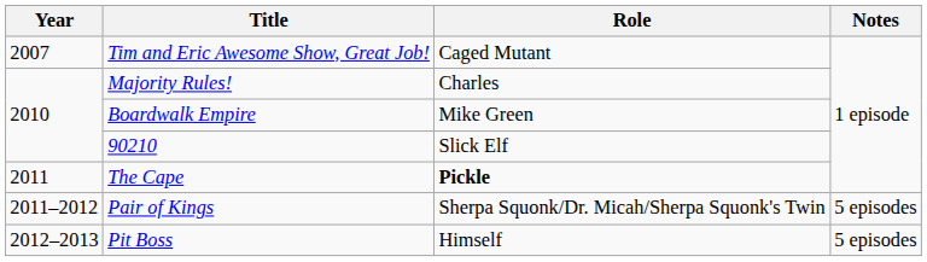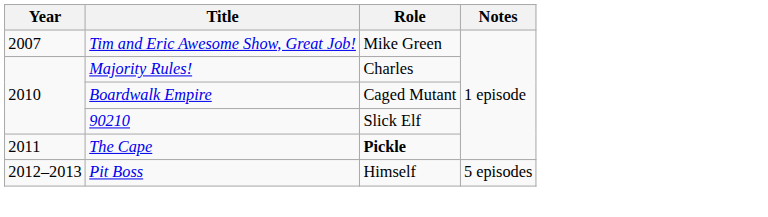Tim and Eric Awesome Show, Great Job! | Role: Caged Mutant -> Mike Green
Boardwalk Empire | Role: Mike Green -> Caged Mutant
- row: 2011–2012 | Pair of Kings | Sherpa Squonk/Dr. Micah/Sherpa Squonk's Twin | 5 episodes
